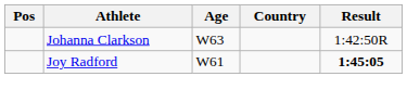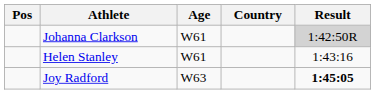Johanna Clarkson | Age: W63 -> W61
Johanna Clarkson | Result: no background -> lightgrey background
+ row: Helen Stanley | W61 | 1:43:16
Joy Radford | Age: W61 -> W63
